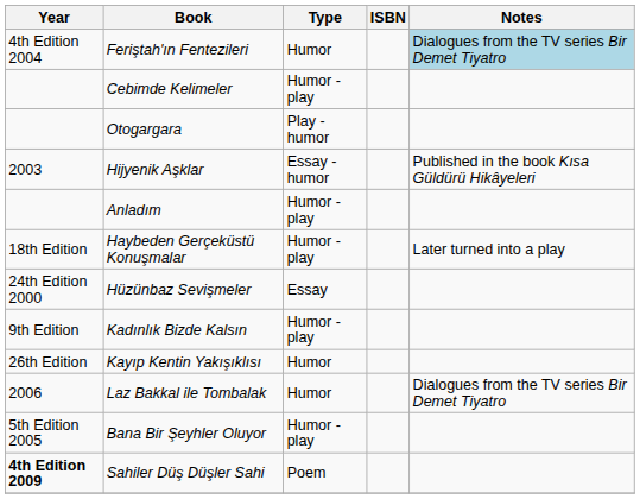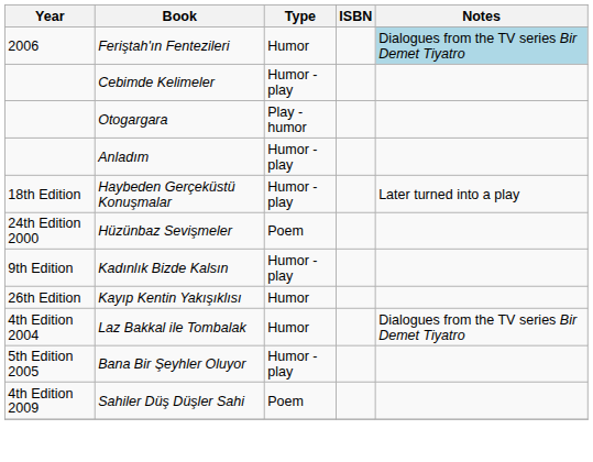Feriştah'ın Fentezileri | Year: 4th Edition 2004 -> 2006
- row: 2003 | Hijyenik Aşklar | Essay - humor | Published in the book Kısa Güldürü Hikâyeleri
Hüzünbaz Sevişmeler | Type: Essay -> Poem
Laz Bakkal ile Tombalak | Year: 2006 -> 4th Edition 2004
Sahiler Düş Düşler Sahi | Year: bold -> normal
